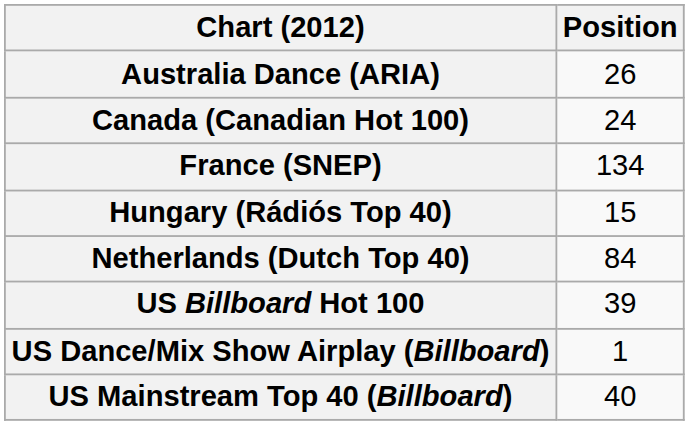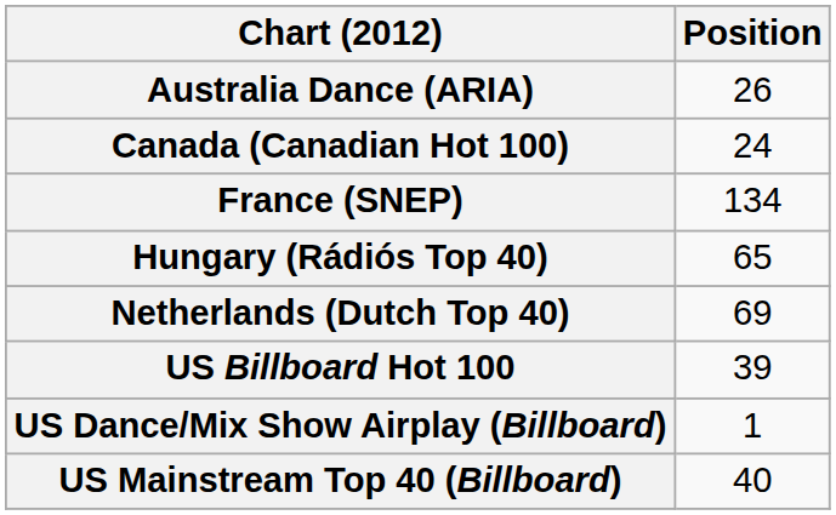Hungary (Rádiós Top 40) | Position: 15 -> 65
Netherlands (Dutch Top 40) | Position: 84 -> 69
